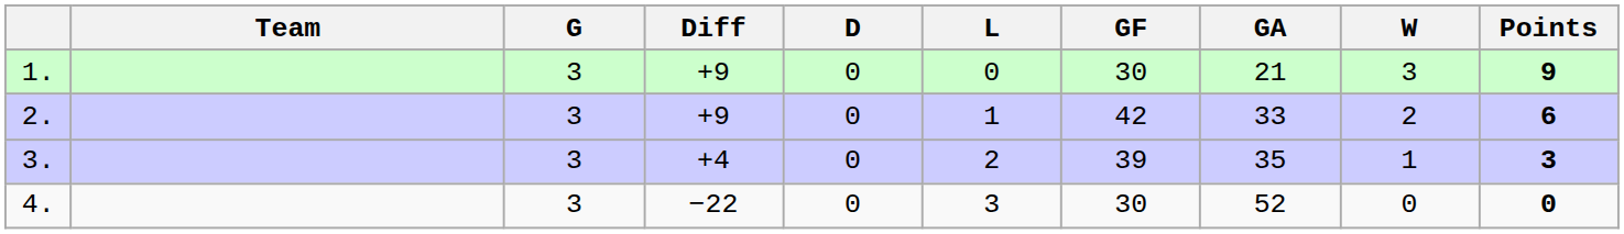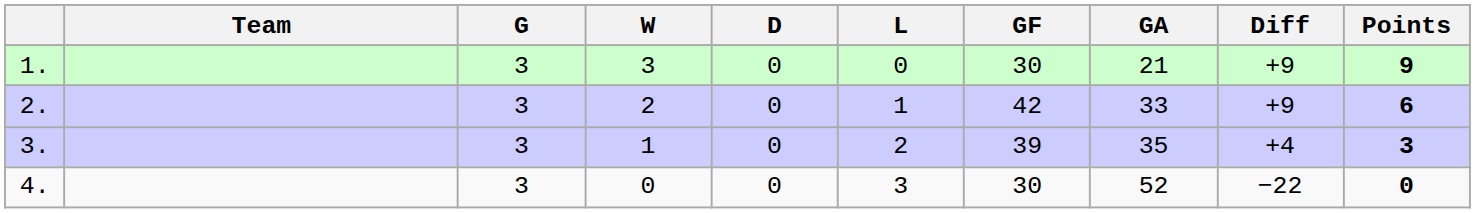columns swapped: W <-> Diff
